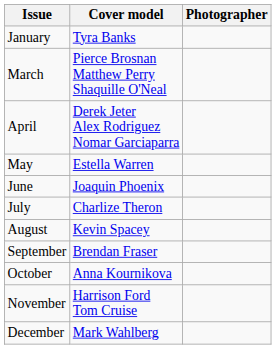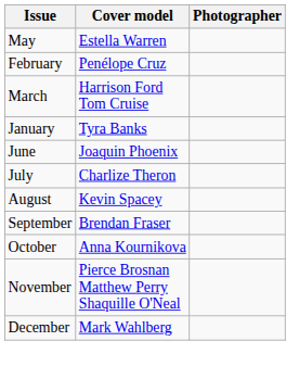rows swapped: January <-> May
+ row: February | Penélope Cruz
March | Cover model: Pierce Brosnan Matthew Perry Shaquille O'Neal -> Harrison Ford Tom Cruise
- row: April | Derek Jeter Alex Rodriguez Nomar Garciaparra
November | Cover model: Harrison Ford Tom Cruise -> Pierce Brosnan Matthew Perry Shaquille O'Neal
